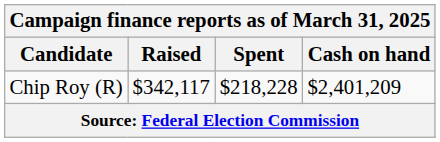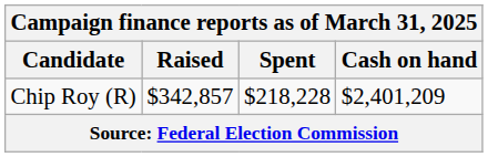Chip Roy (R) | Raised: $342,117 -> $342,857
